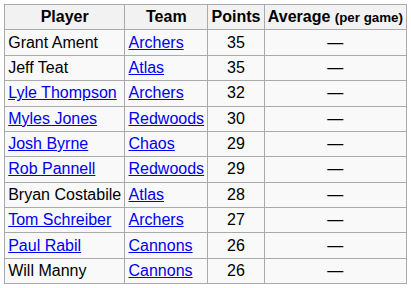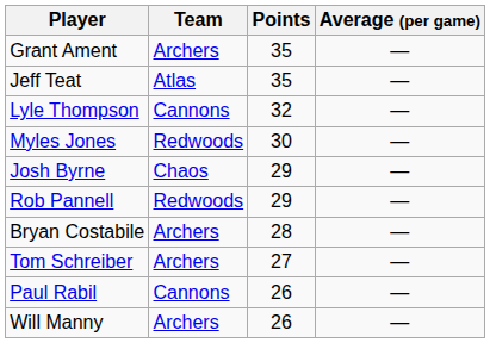Lyle Thompson | Team: Archers -> Cannons
Bryan Costabile | Team: Atlas -> Archers
Will Manny | Team: Cannons -> Archers
